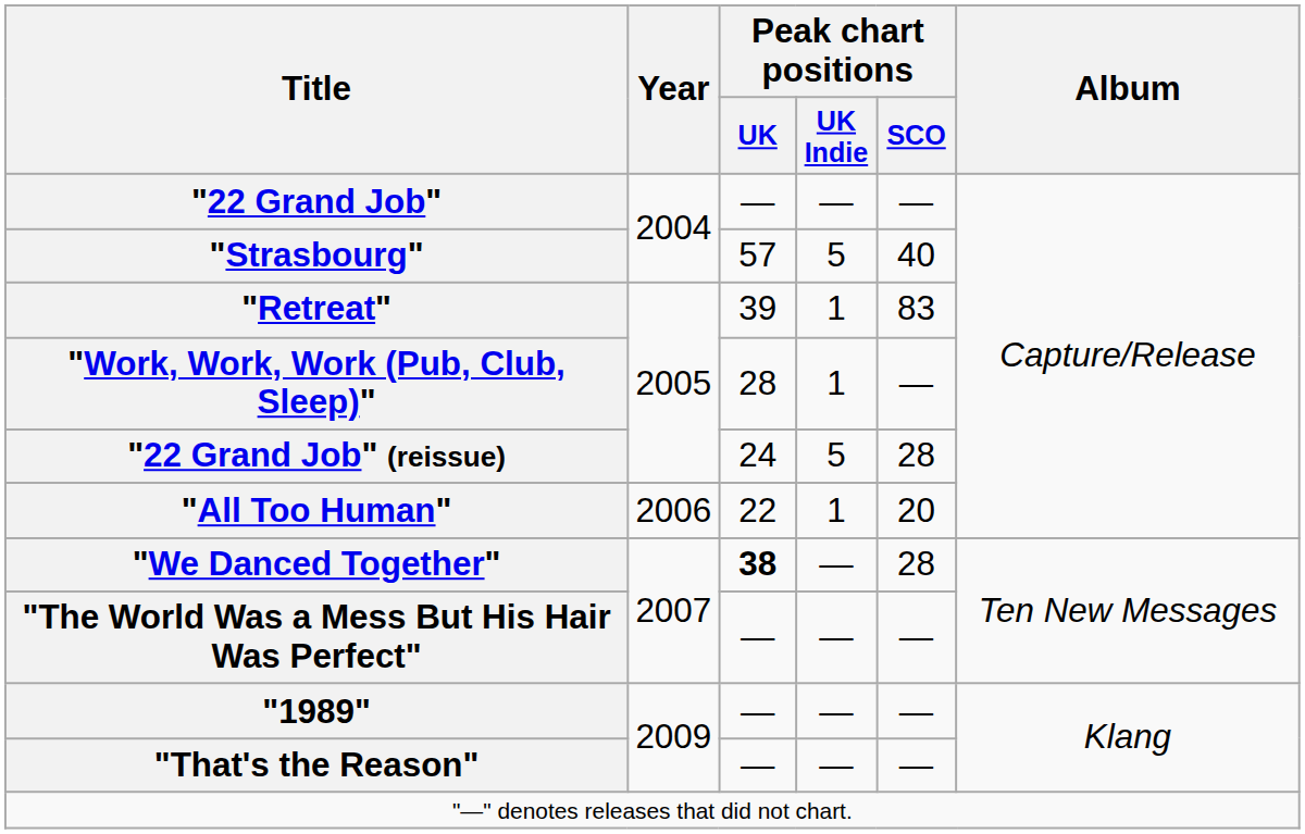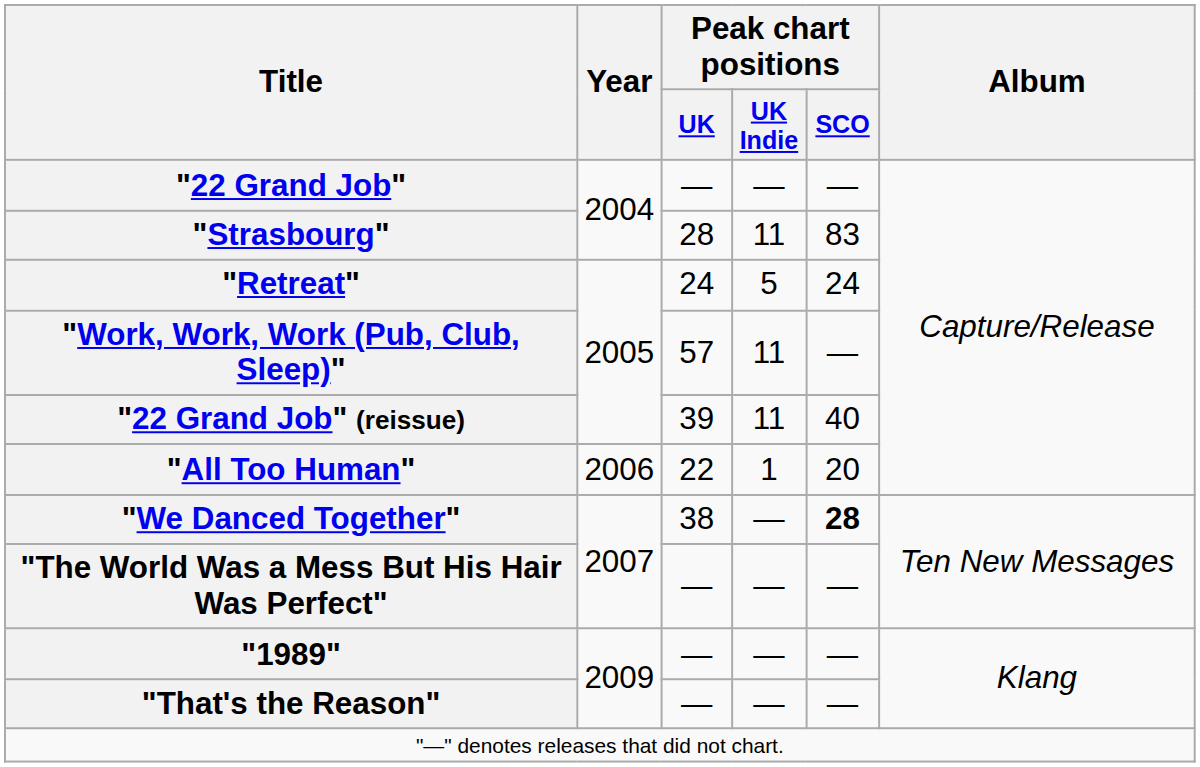"Strasbourg" | Peak chart positions / UK: 57 -> 28
"Strasbourg" | Peak chart positions / UK Indie: 5 -> 11
"Strasbourg" | Peak chart positions / SCO: 40 -> 83
"Retreat" | Peak chart positions / UK: 39 -> 24
"Retreat" | Peak chart positions / UK Indie: 1 -> 5
"Retreat" | Peak chart positions / SCO: 83 -> 24
"Work, Work, Work (Pub, Club, Sleep)" | Peak chart positions / UK: 28 -> 57
"Work, Work, Work (Pub, Club, Sleep)" | Peak chart positions / UK Indie: 1 -> 11
"22 Grand Job" (reissue) | Peak chart positions / UK: 24 -> 39
"22 Grand Job" (reissue) | Peak chart positions / UK Indie: 5 -> 11
"22 Grand Job" (reissue) | Peak chart positions / SCO: 28 -> 40
"We Danced Together" | Peak chart positions / UK: bold -> normal
"We Danced Together" | Peak chart positions / SCO: normal -> bold
